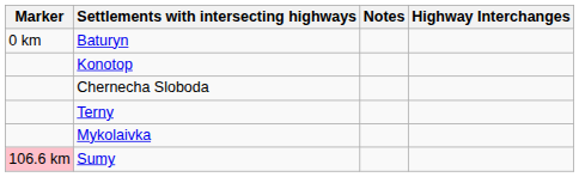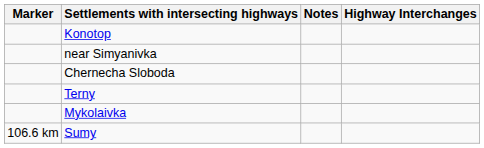- row: 0 km | Baturyn
+ row: near Simyanivka
Sumy | Marker: pink background -> no background
